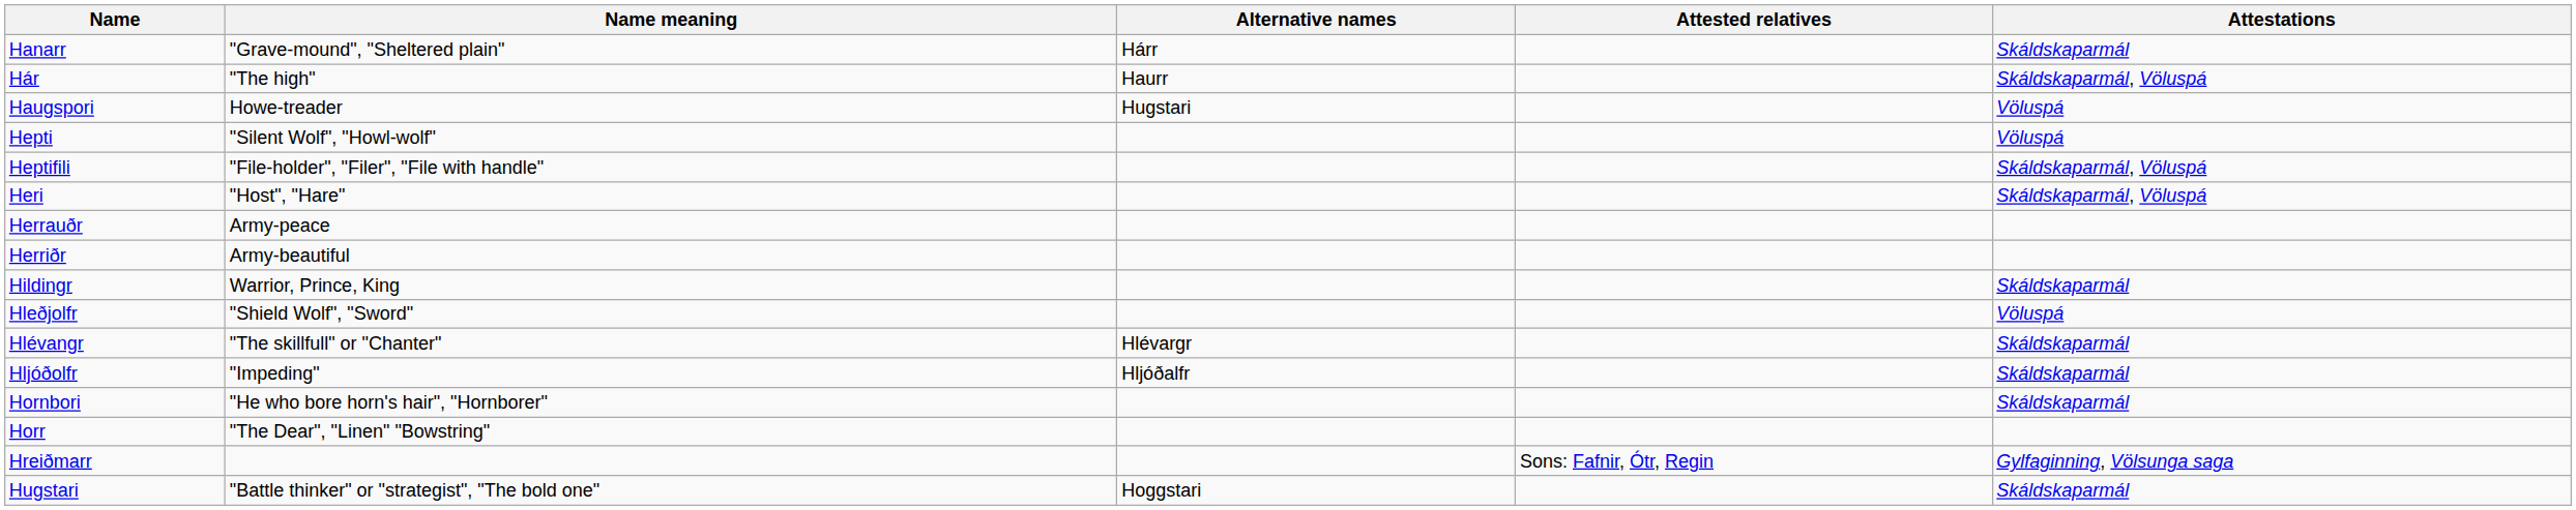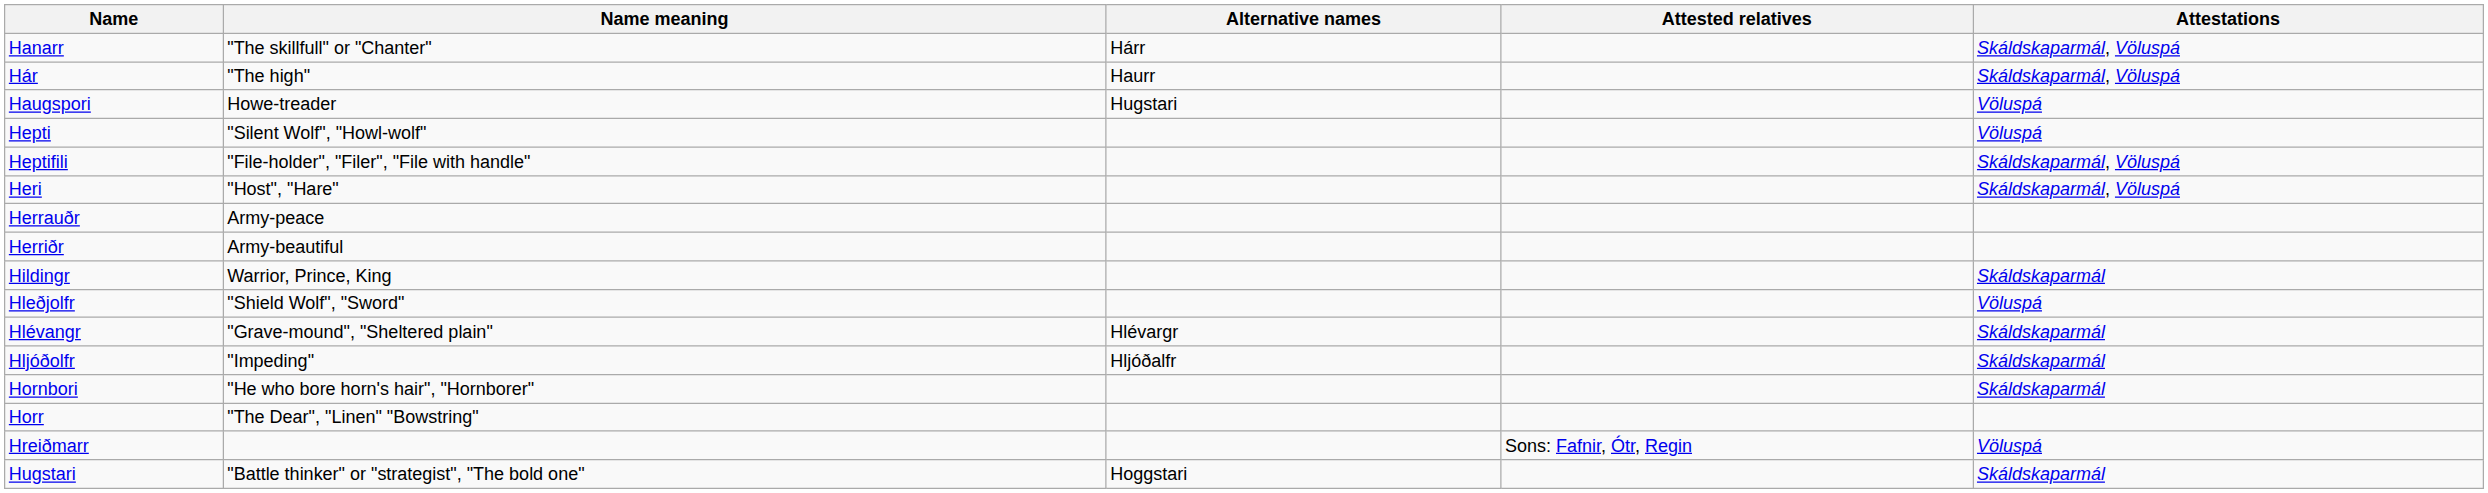Hanarr | Name meaning: "Grave-mound", "Sheltered plain" -> "The skillfull" or "Chanter"
Hanarr | Attestations: Skáldskaparmál -> Skáldskaparmál, Völuspá
Hlévangr | Name meaning: "The skillfull" or "Chanter" -> "Grave-mound", "Sheltered plain"
Hreiðmarr | Attestations: Gylfaginning, Völsunga saga -> Völuspá
